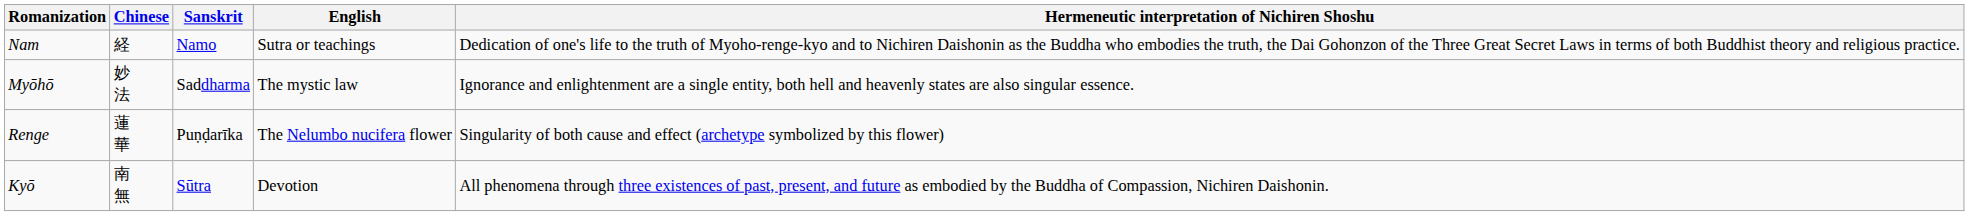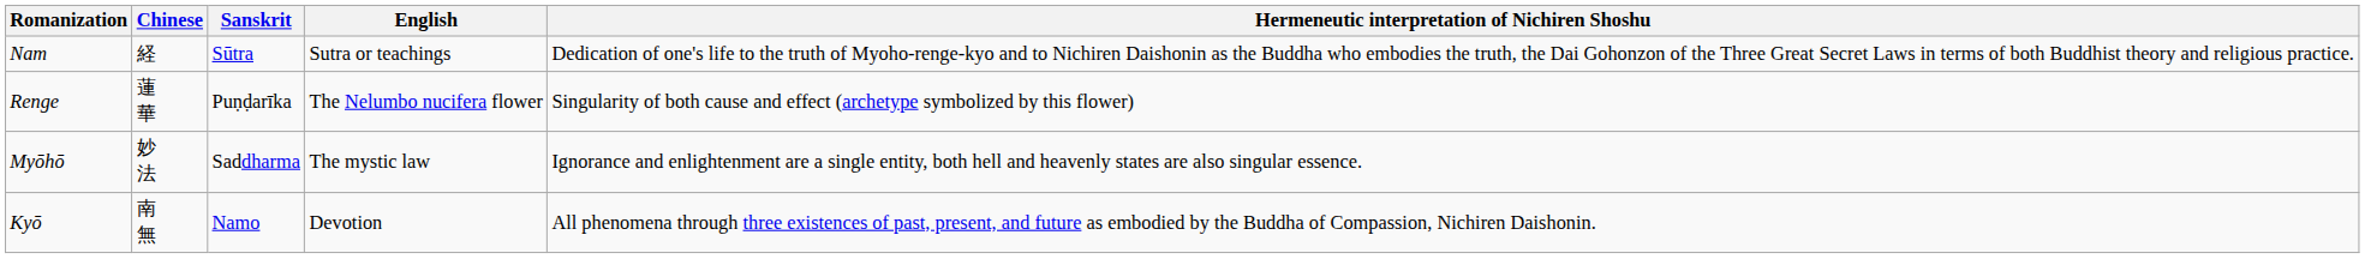Nam | Sanskrit: Namo -> Sūtra
rows swapped: Myōhō <-> Renge
Kyō | Sanskrit: Sūtra -> Namo
